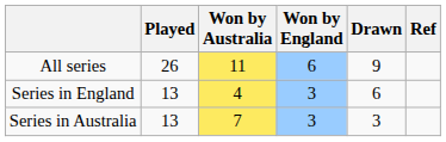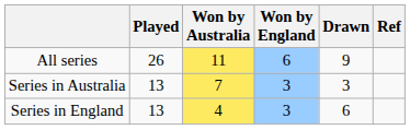rows swapped: Series in Australia <-> Series in England
